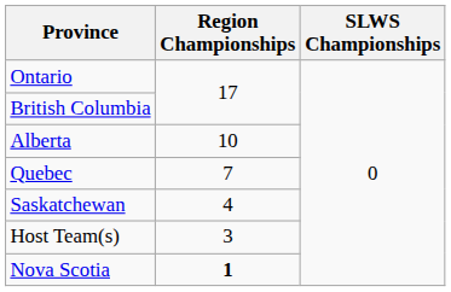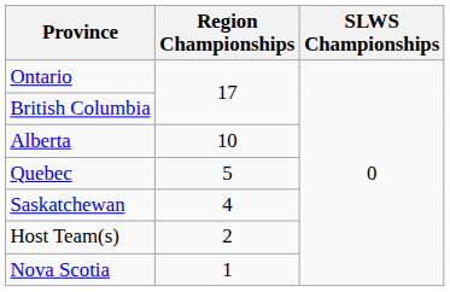Quebec | Region Championships: 7 -> 5
Host Team(s) | Region Championships: 3 -> 2
Nova Scotia | Region Championships: bold -> normal
